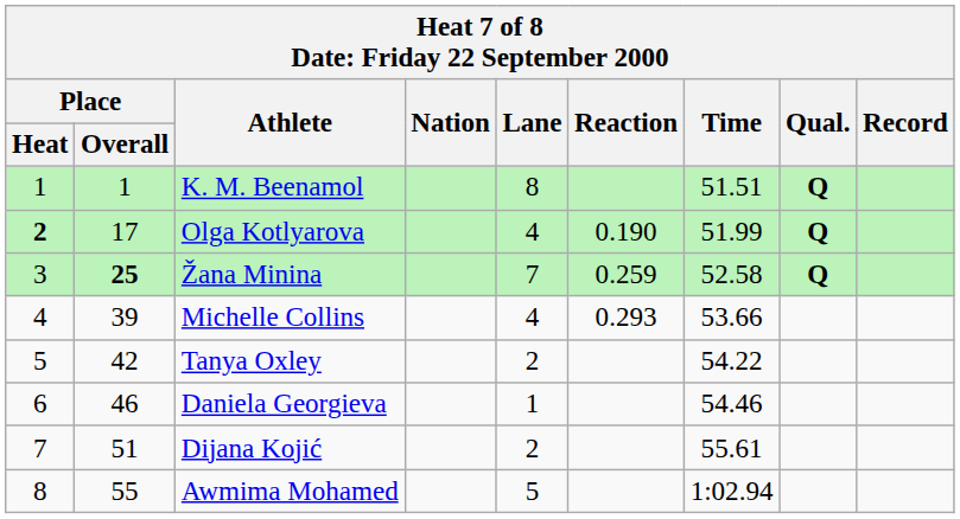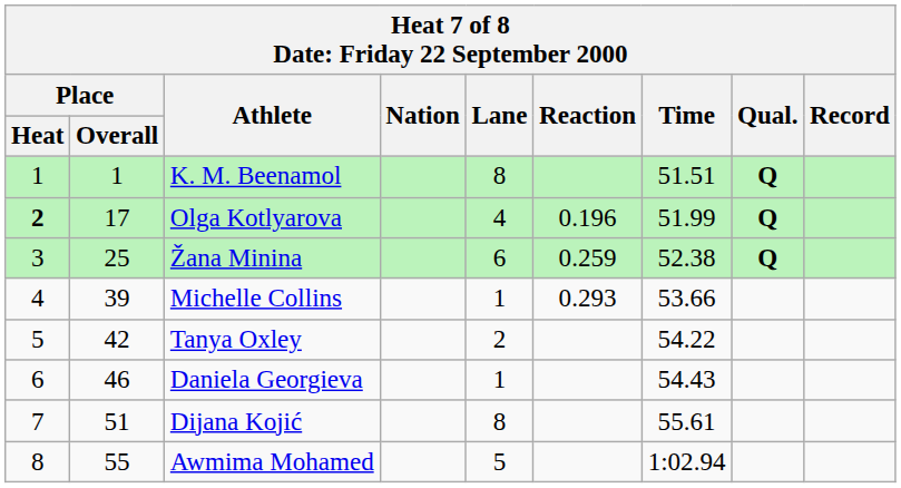Olga Kotlyarova | Reaction: 0.190 -> 0.196
Žana Minina | Place / Overall: bold -> normal
Žana Minina | Lane: 7 -> 6
Žana Minina | Time: 52.58 -> 52.38
Michelle Collins | Lane: 4 -> 1
Daniela Georgieva | Time: 54.46 -> 54.43
Dijana Kojić | Lane: 2 -> 8
